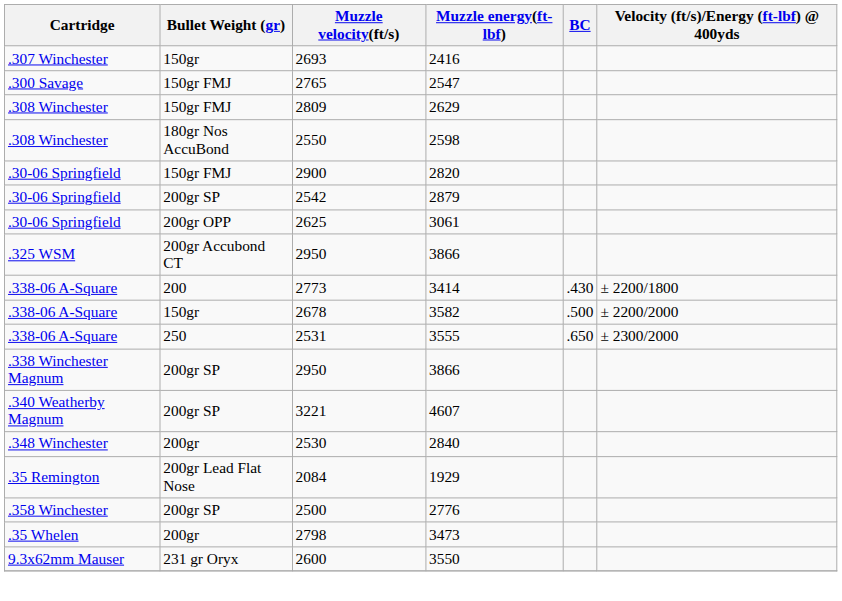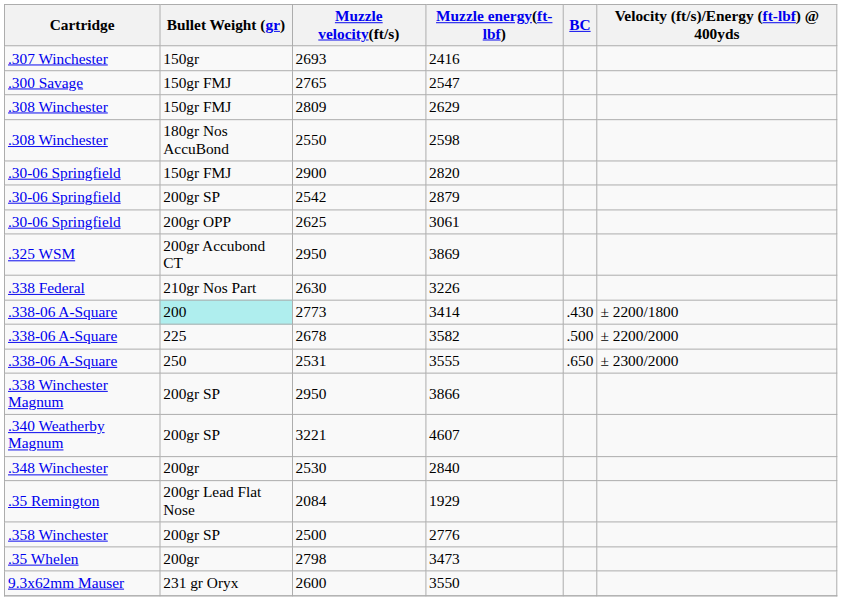.325 WSM / 2950 | Muzzle energy(ft-lbf): 3866 -> 3869
+ row: .338 Federal | 210gr Nos Part | 2630 | 3226
2773 | Bullet Weight (gr): no background -> paleturquoise background
2678 | Bullet Weight (gr): 150gr -> 225
